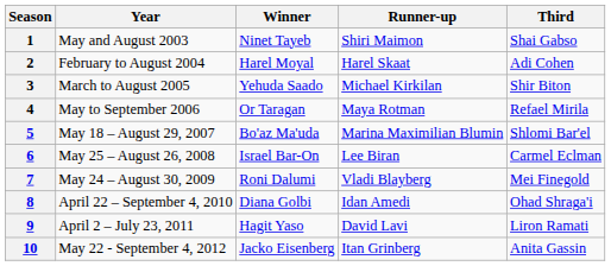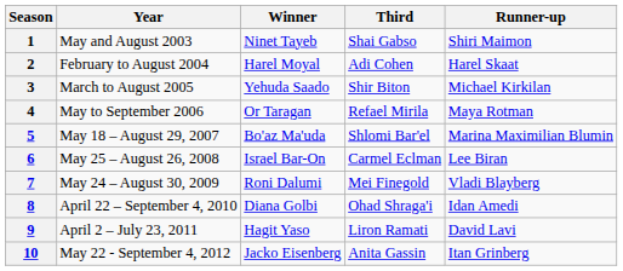columns swapped: Runner-up <-> Third
